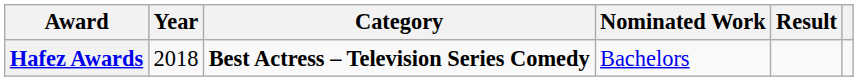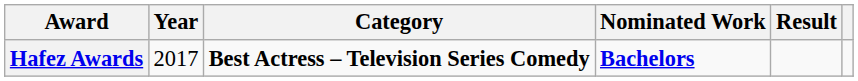Hafez Awards | Year: 2018 -> 2017
Hafez Awards | Nominated Work: normal -> bold
